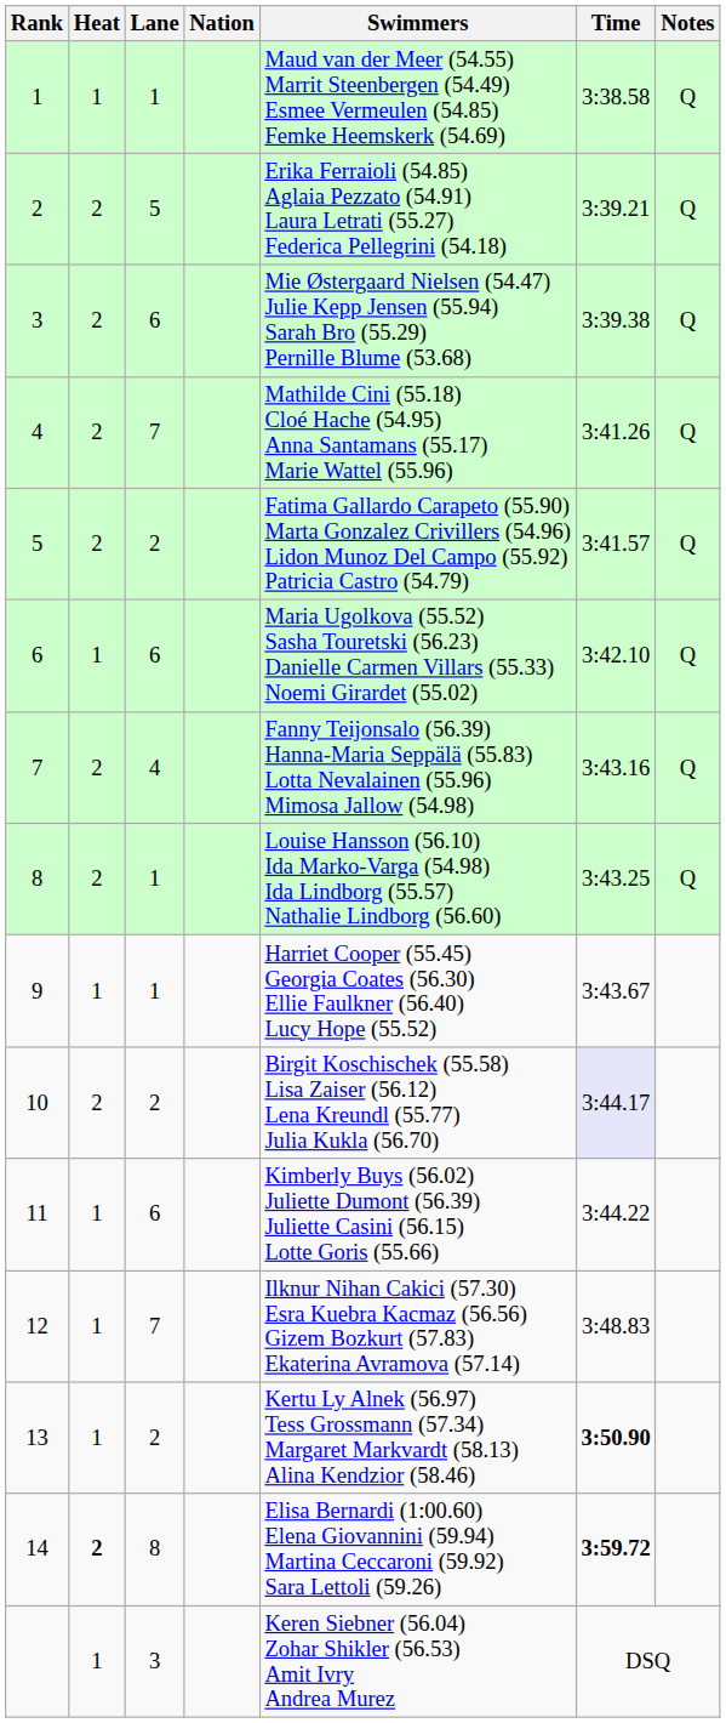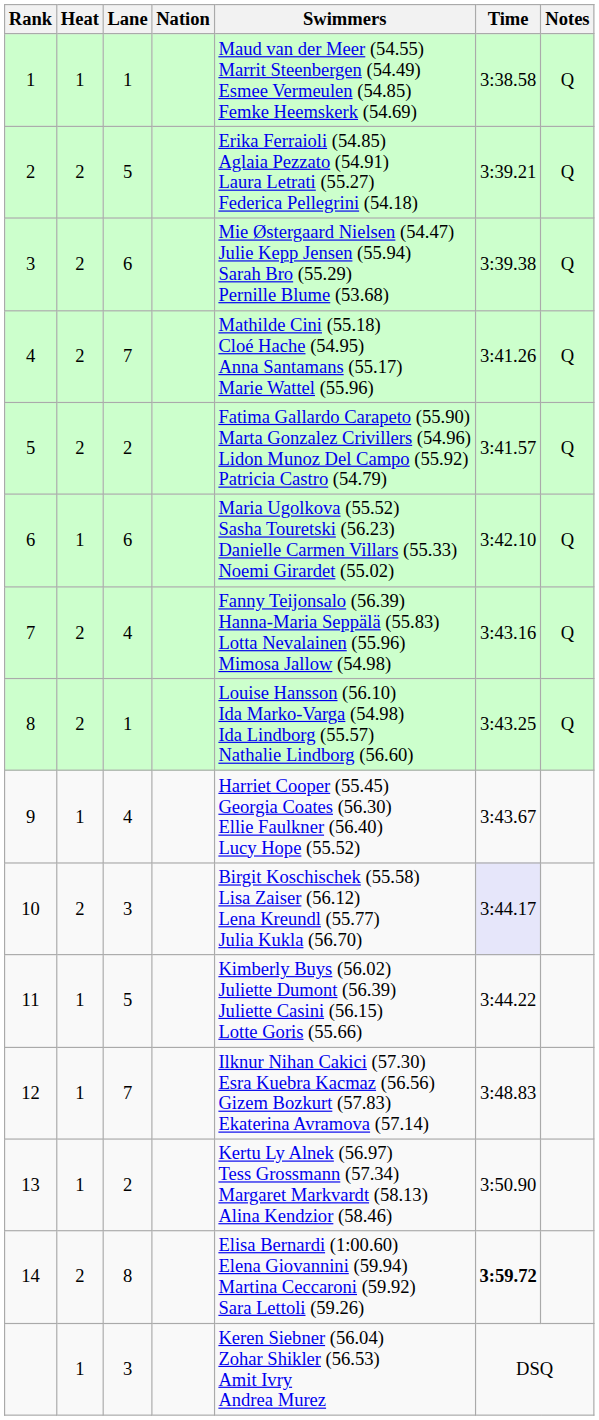9 | Lane: 1 -> 4
10 | Lane: 2 -> 3
11 | Lane: 6 -> 5
13 | Time: bold -> normal
14 | Heat: bold -> normal
